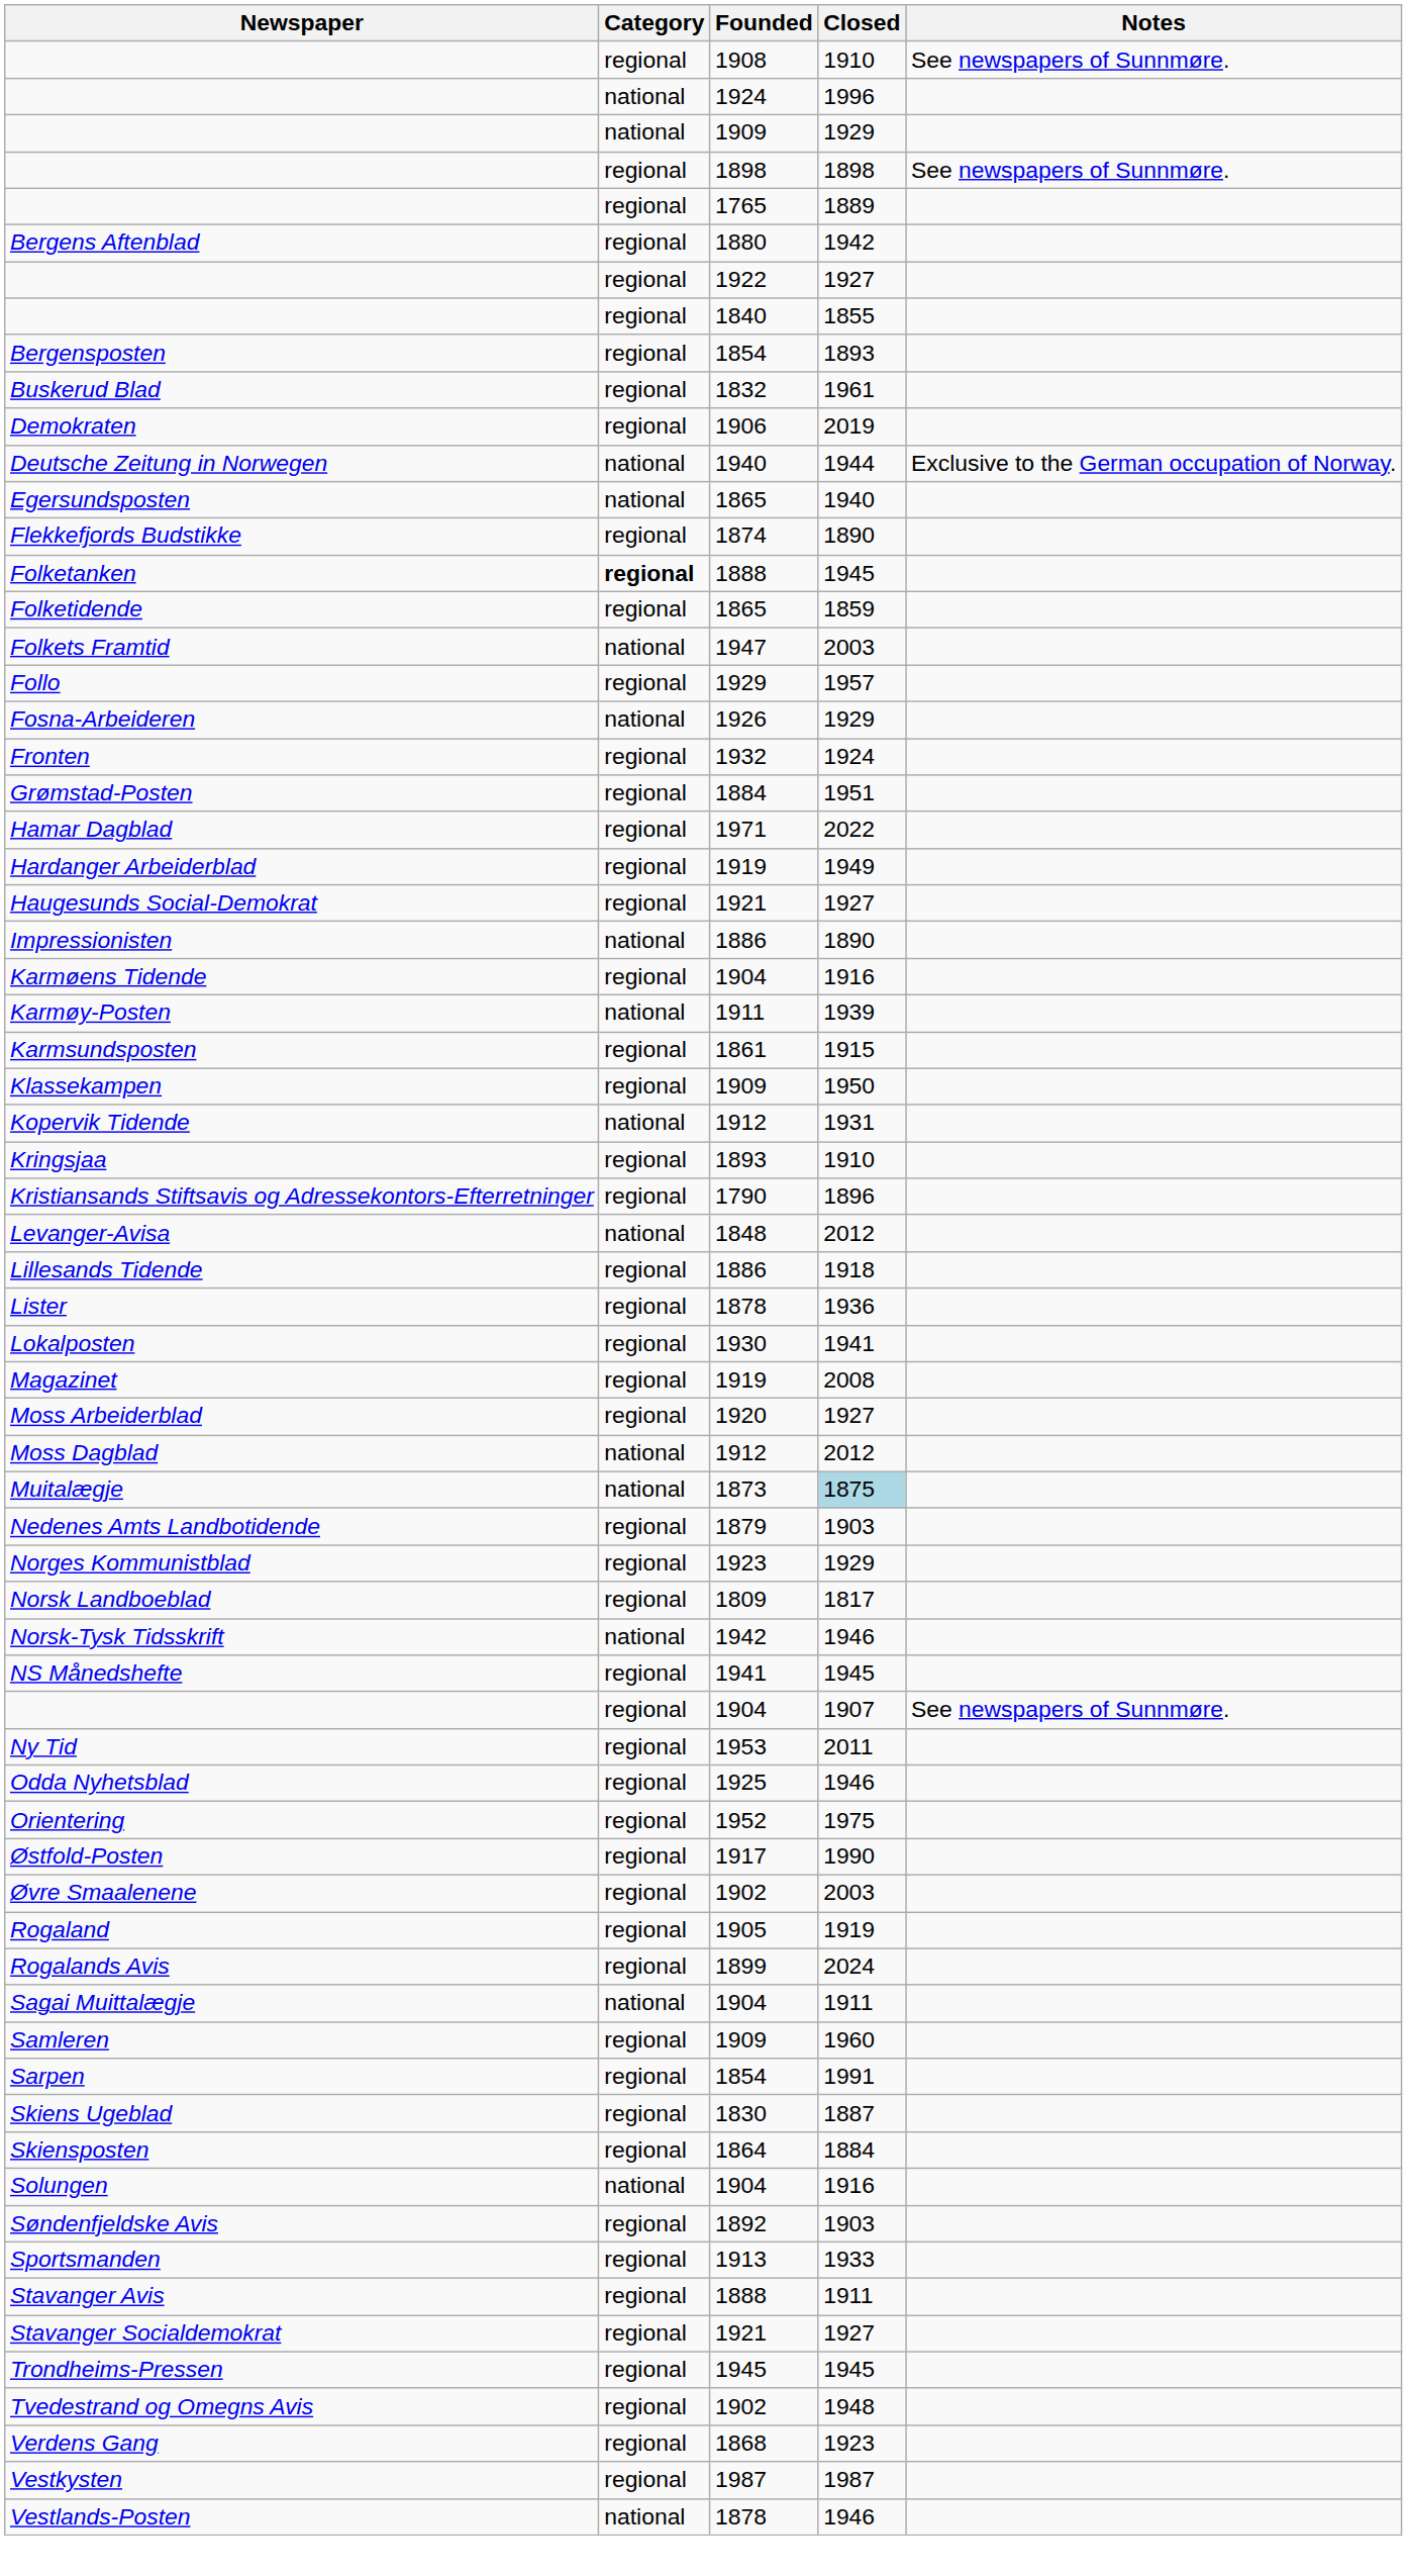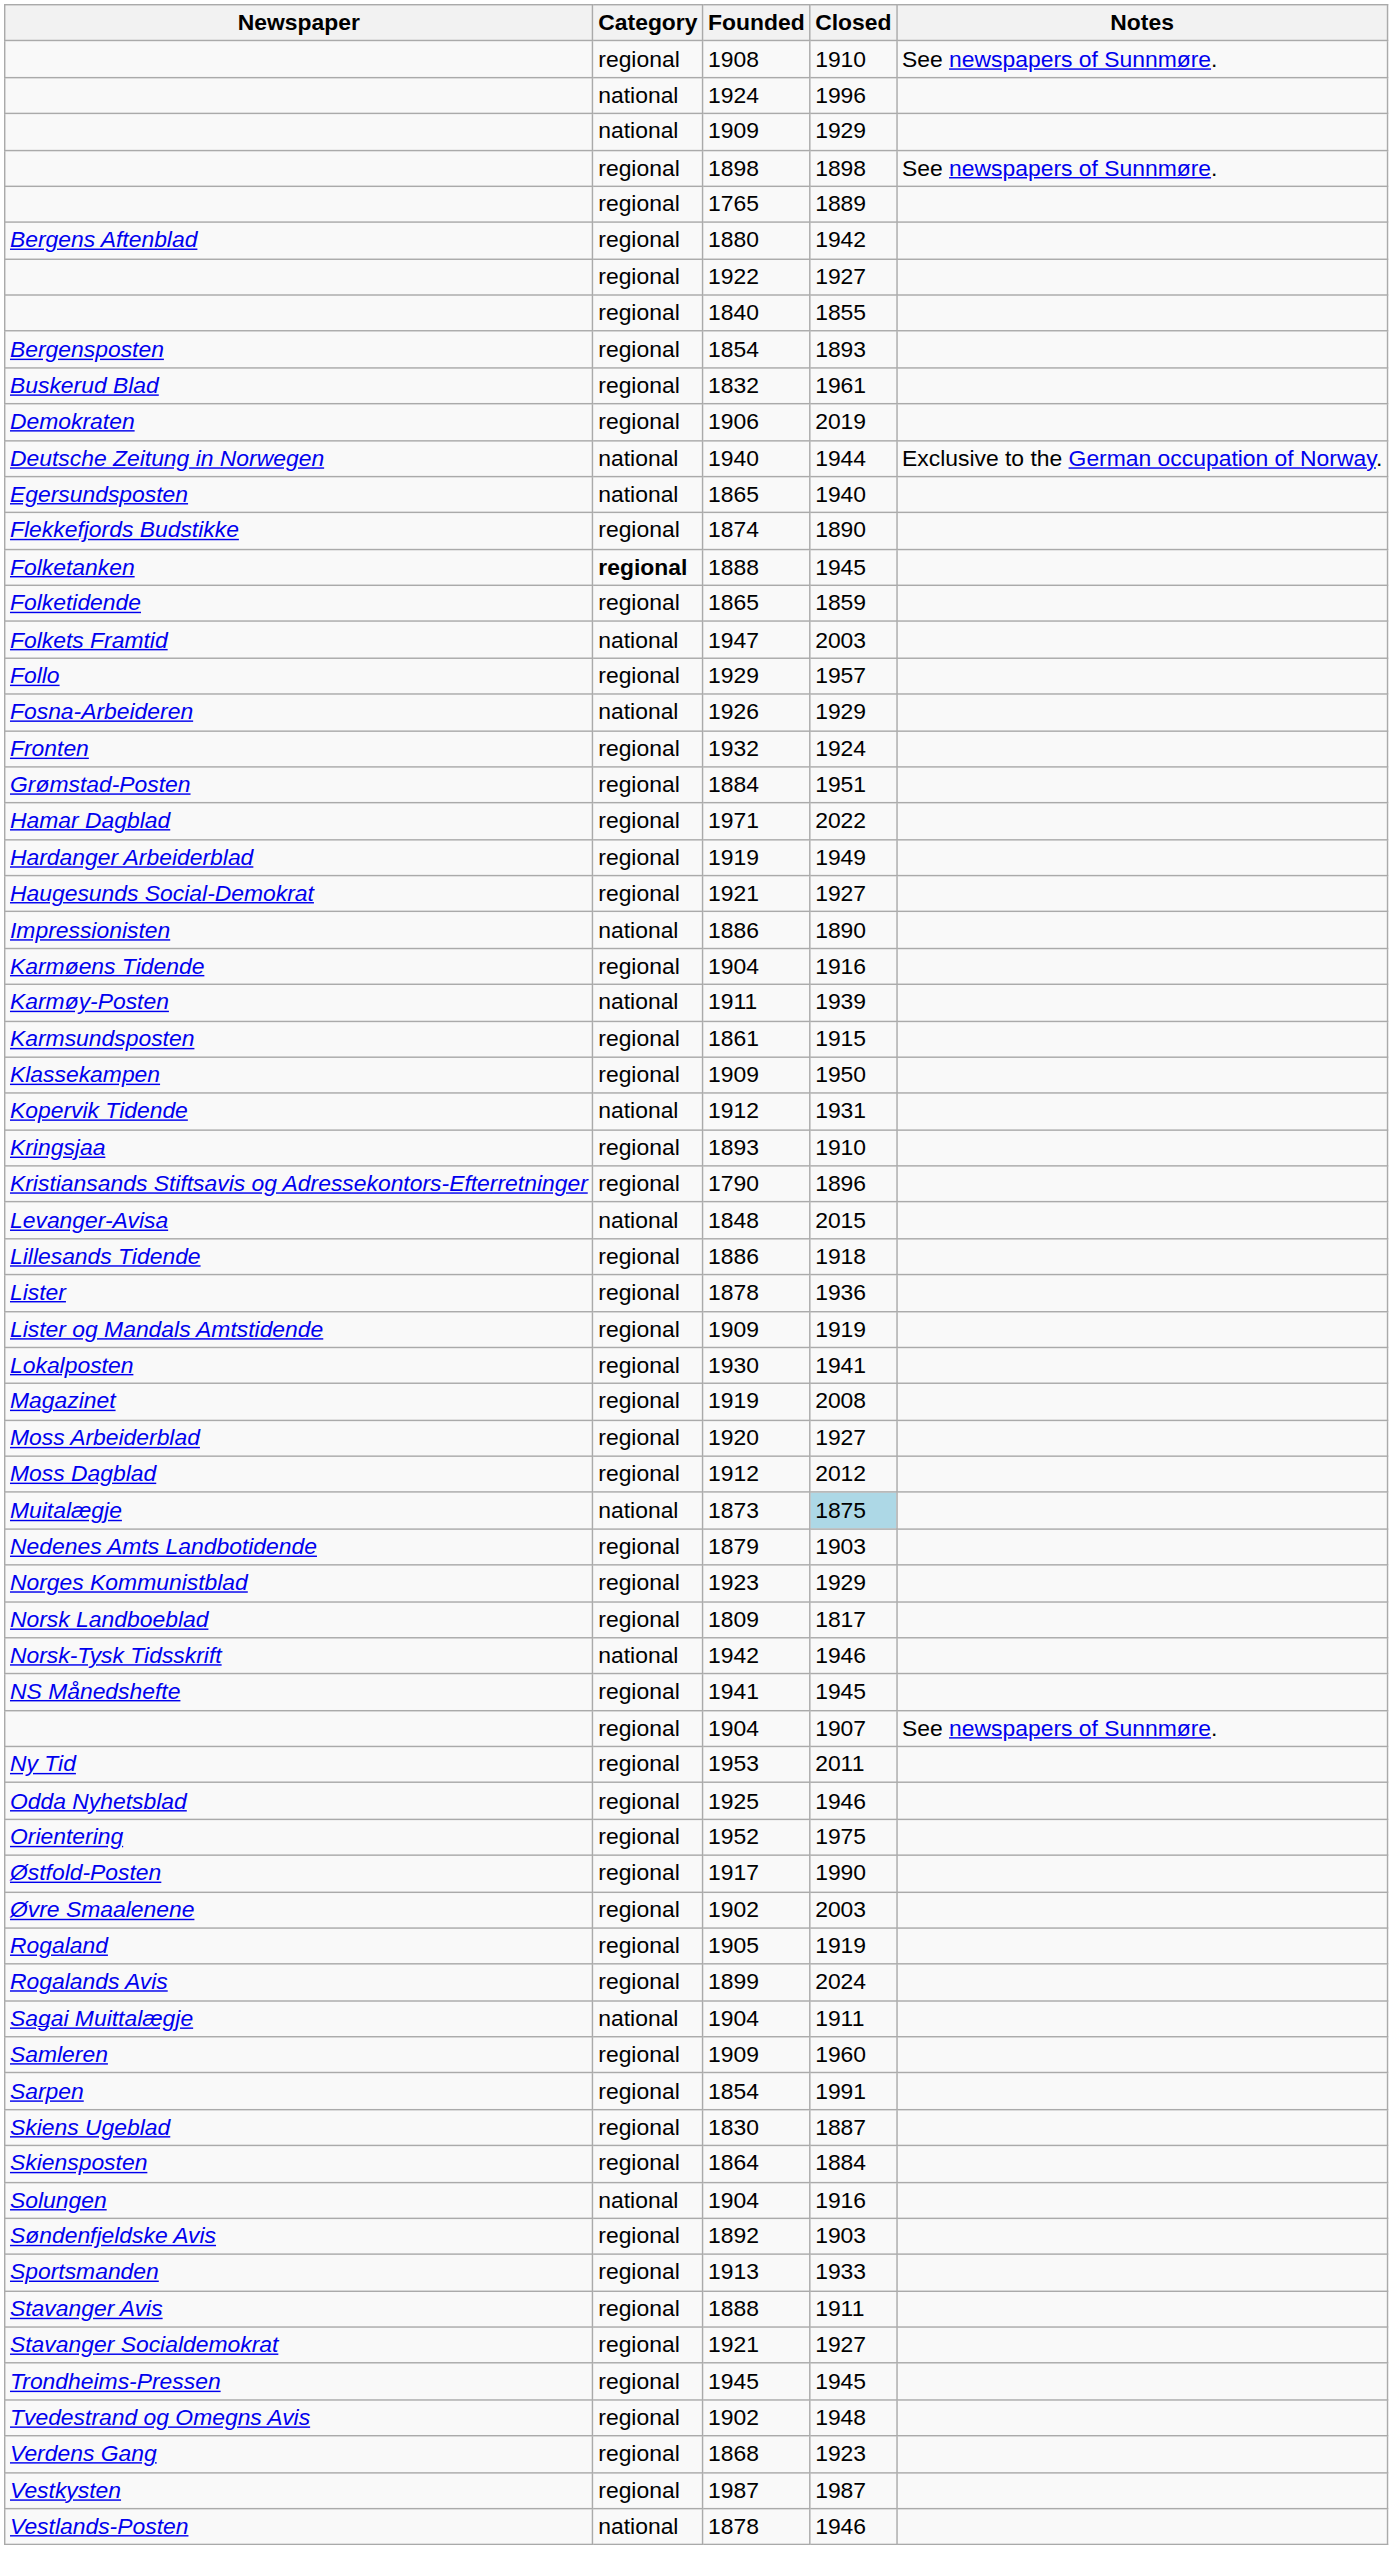Levanger-Avisa | Closed: 2012 -> 2015
+ row: Lister og Mandals Amtstidende | regional | 1909 | 1919
Moss Dagblad | Category: national -> regional
